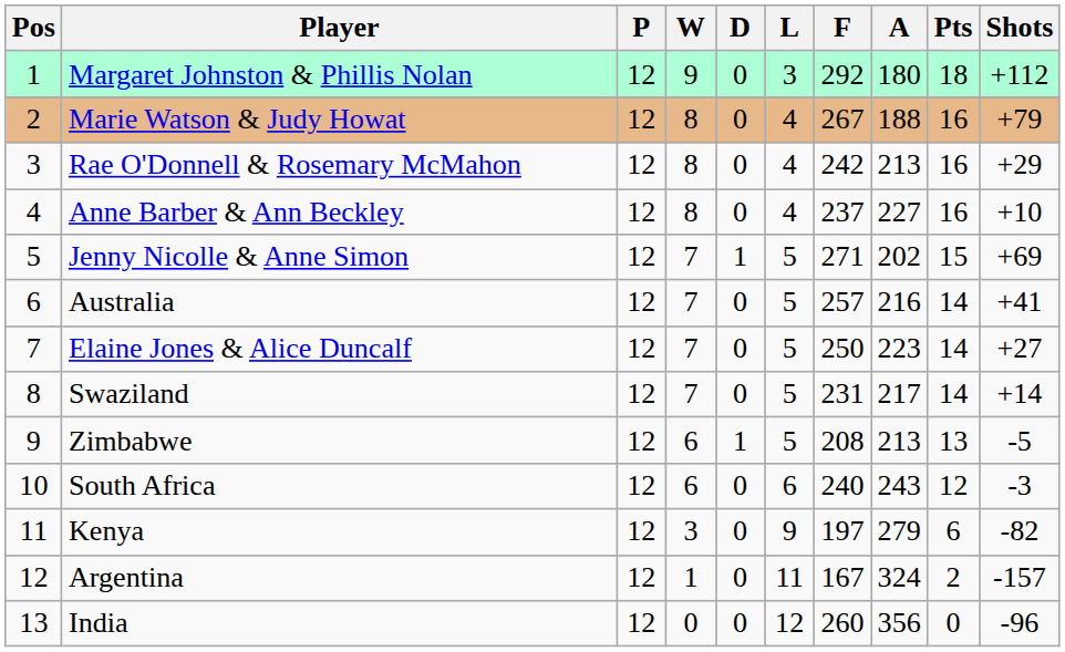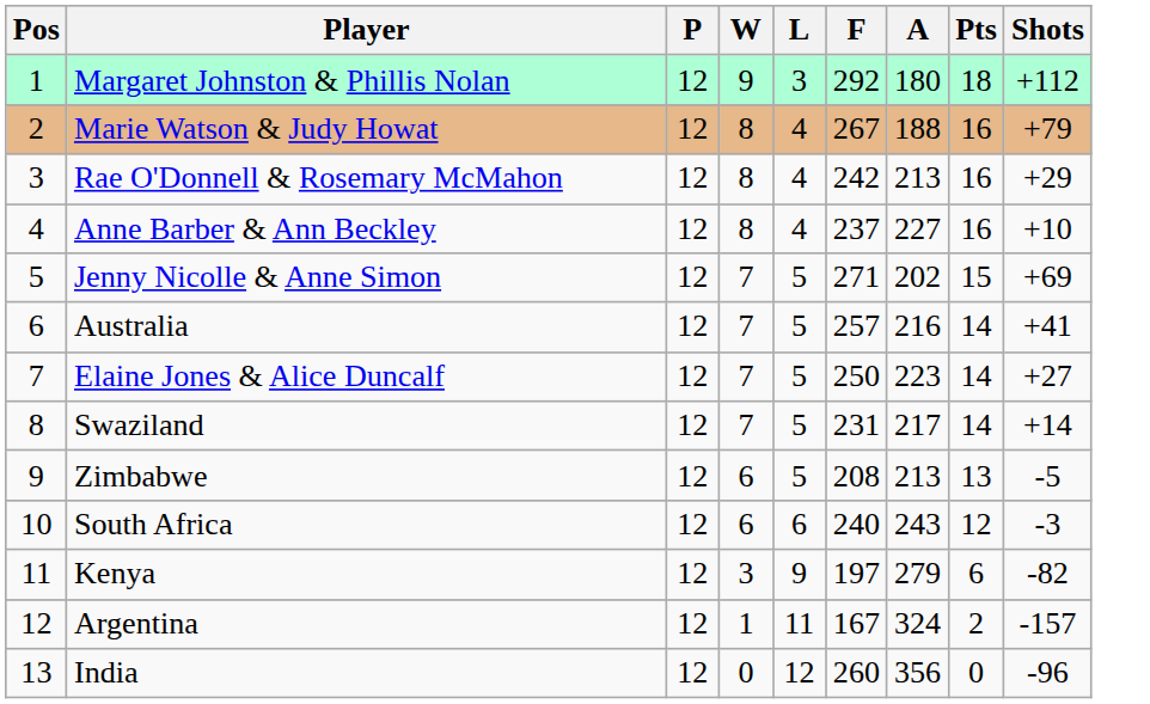- column: D | 0 | 0 | 0 | 0 | 1 | 0 | 0 | 0 | 1 | 0 | 0 | 0 | 0
